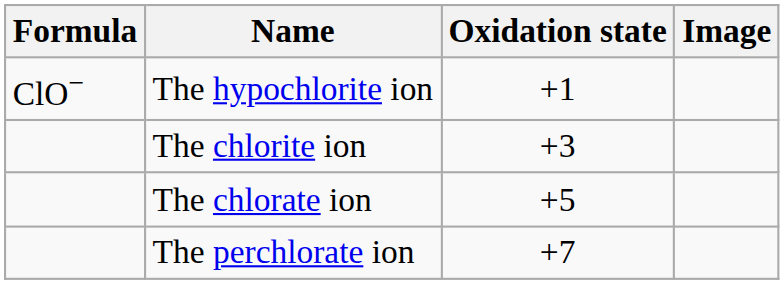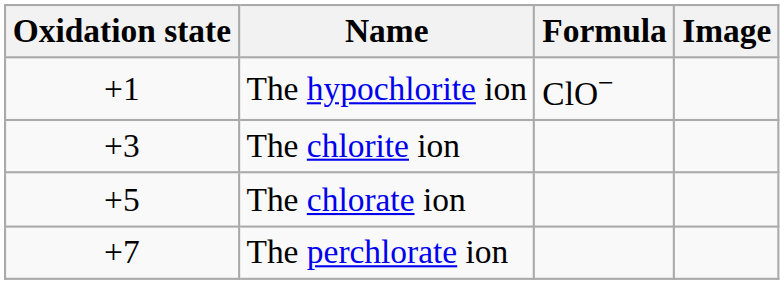columns swapped: Oxidation state <-> Formula
